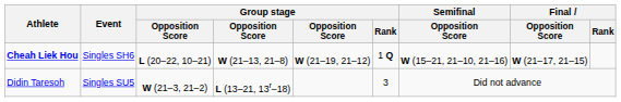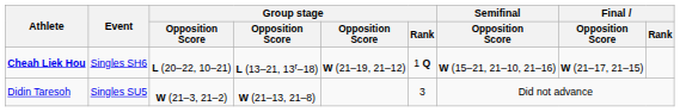Cheah Liek Hou | column 4: W (21–13, 21–8) -> L (13–21, 13r–18)
Didin Taresoh | column 4: L (13–21, 13r–18) -> W (21–13, 21–8)
